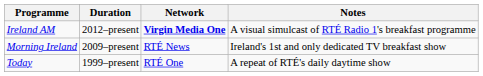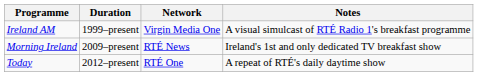Ireland AM | Duration: 2012–present -> 1999–present
Ireland AM | Network: bold -> normal
Today | Duration: 1999–present -> 2012–present
